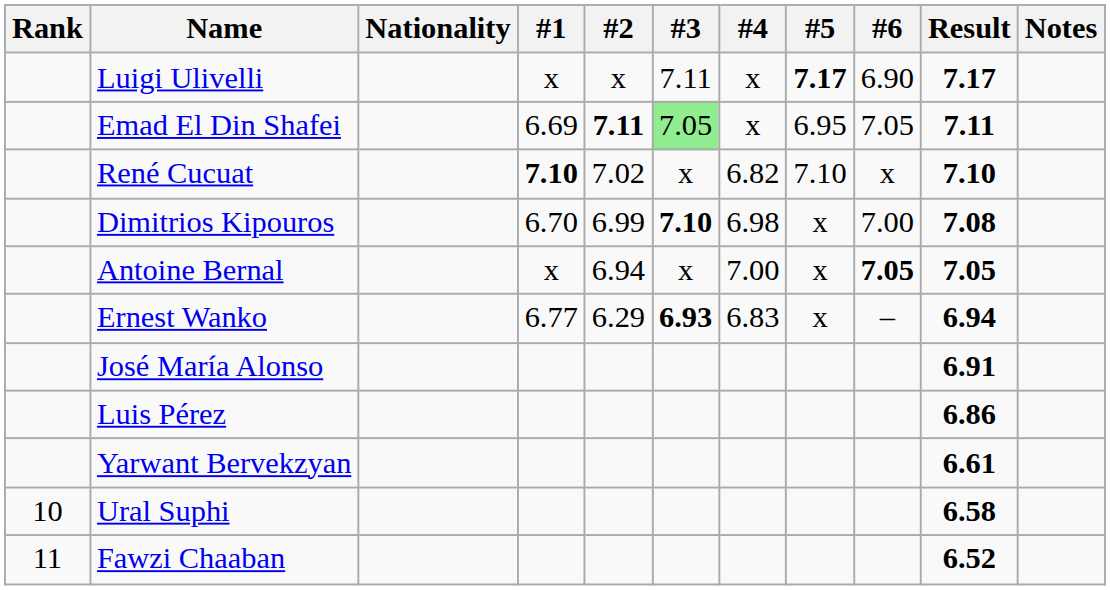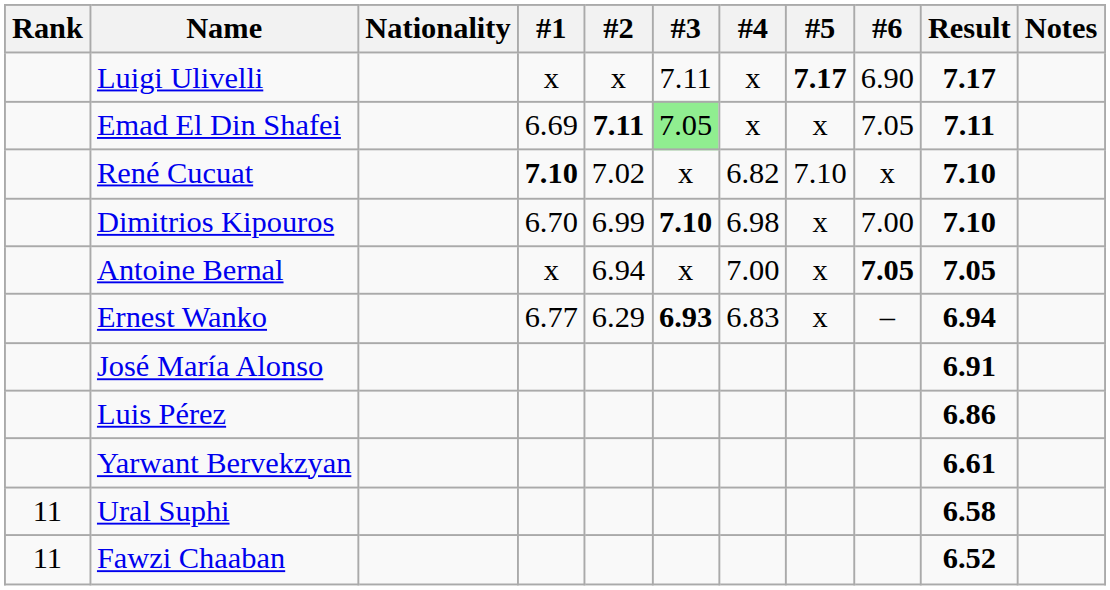Emad El Din Shafei | #5: 6.95 -> x
Dimitrios Kipouros | Result: 7.08 -> 7.10
Ural Suphi | Rank: 10 -> 11
